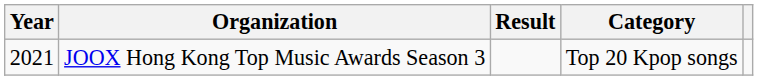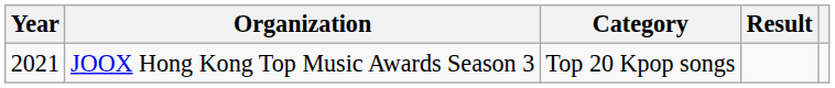columns swapped: Category <-> Result
